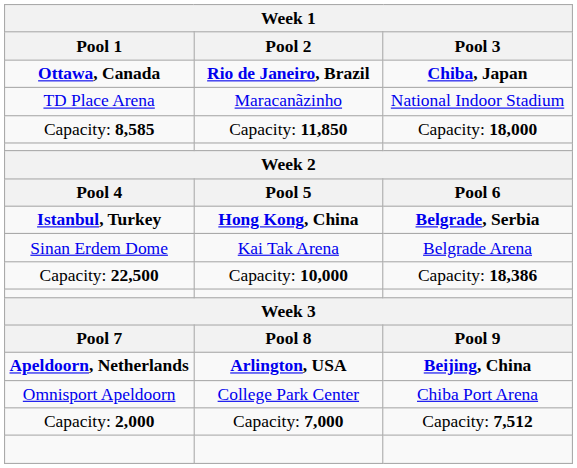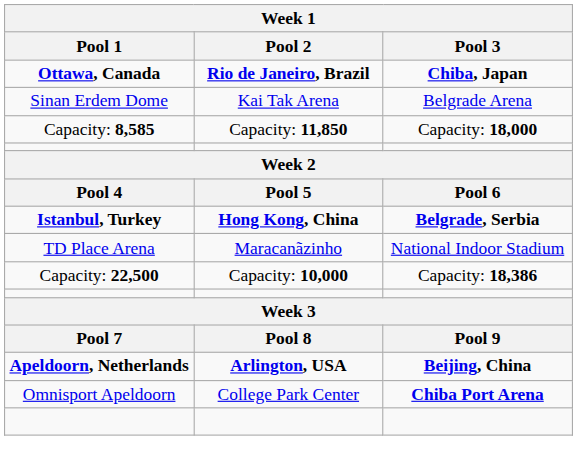rows swapped: TD Place Arena <-> Sinan Erdem Dome
Omnisport Apeldoorn | Pool 3: normal -> bold
- row: Capacity: 2,000 | Capacity: 7,000 | Capacity: 7,512
